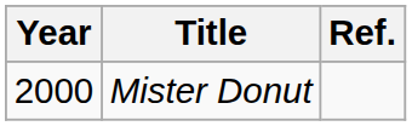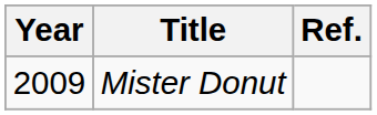Mister Donut | Year: 2000 -> 2009
